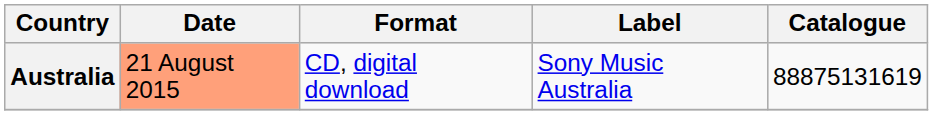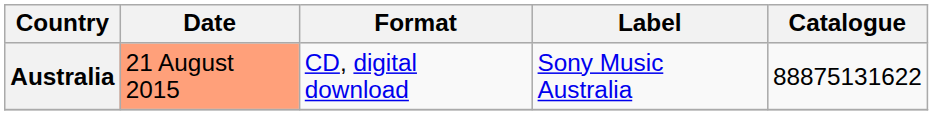Australia | Catalogue: 88875131619 -> 88875131622
